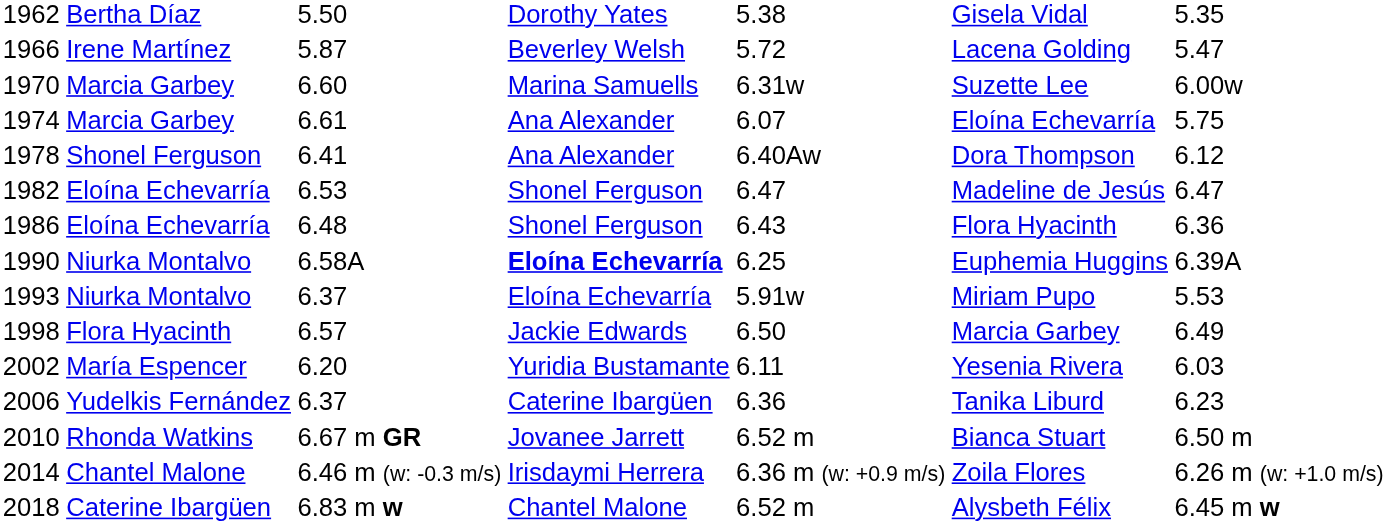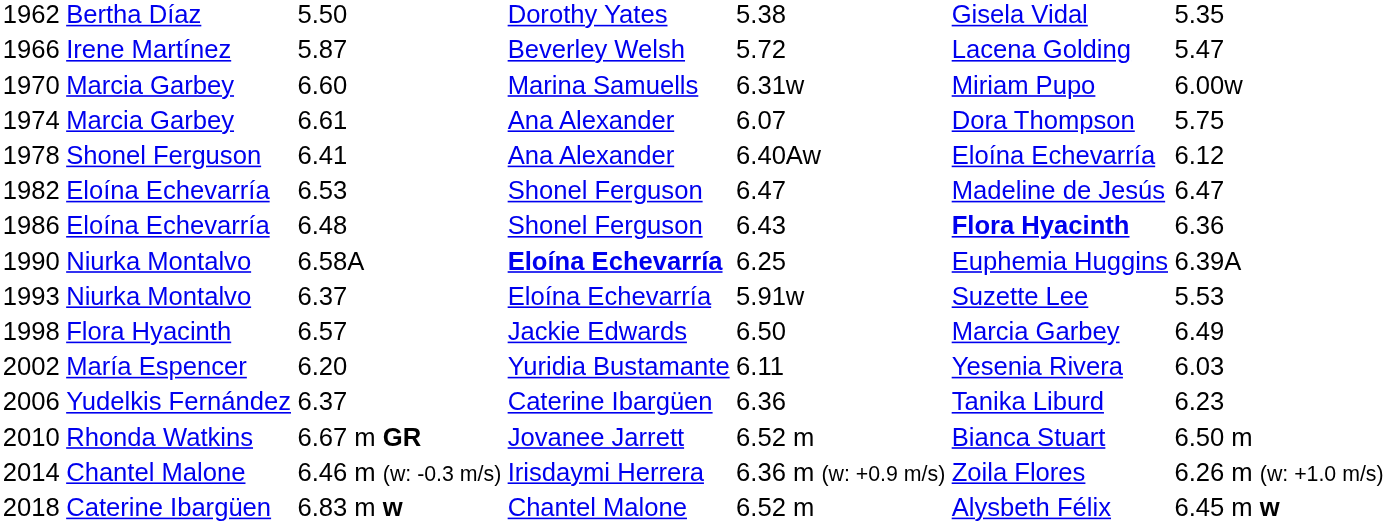1970 | column 6: Suzette Lee -> Miriam Pupo
1974 | column 6: Eloína Echevarría -> Dora Thompson
1978 | column 6: Dora Thompson -> Eloína Echevarría
1986 | column 6: normal -> bold
1993 | column 6: Miriam Pupo -> Suzette Lee
